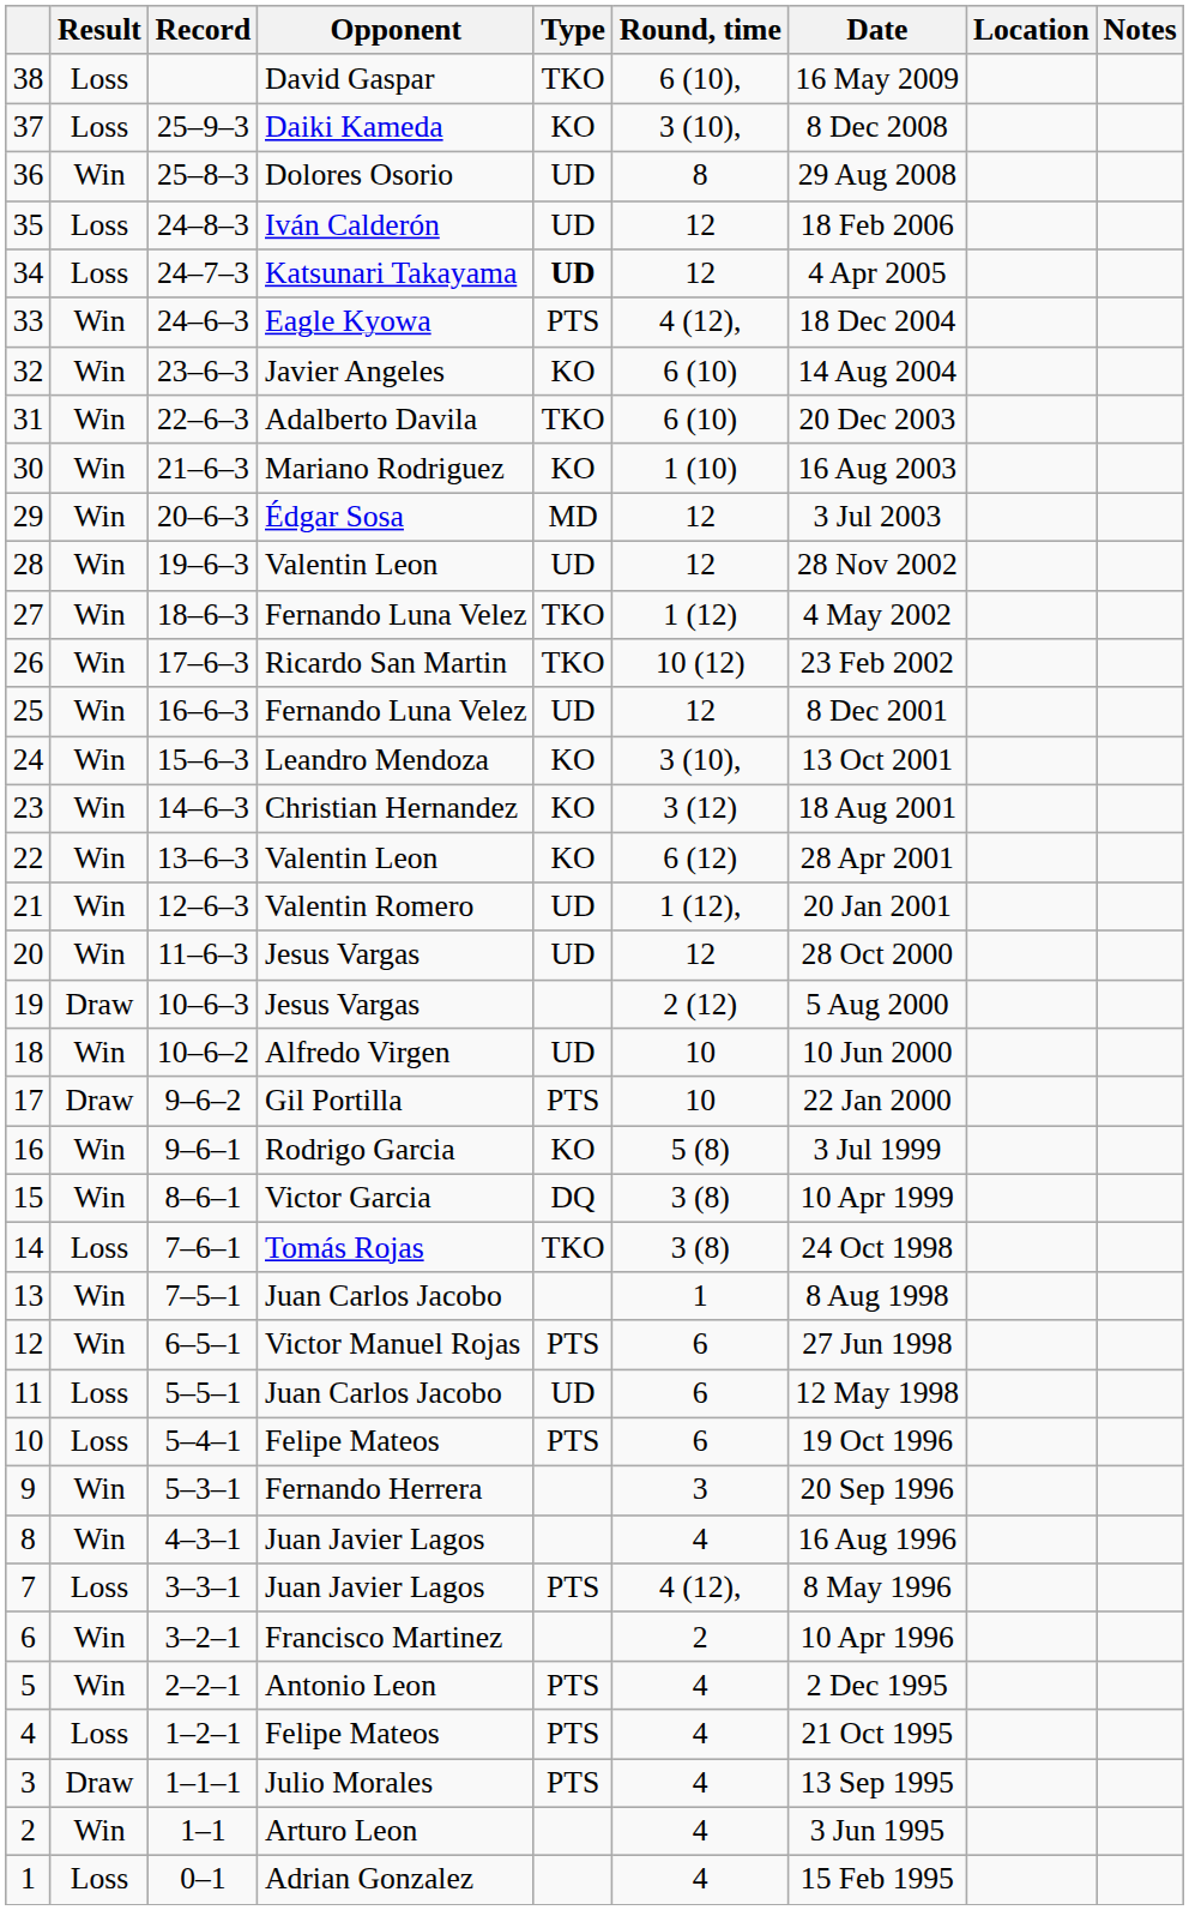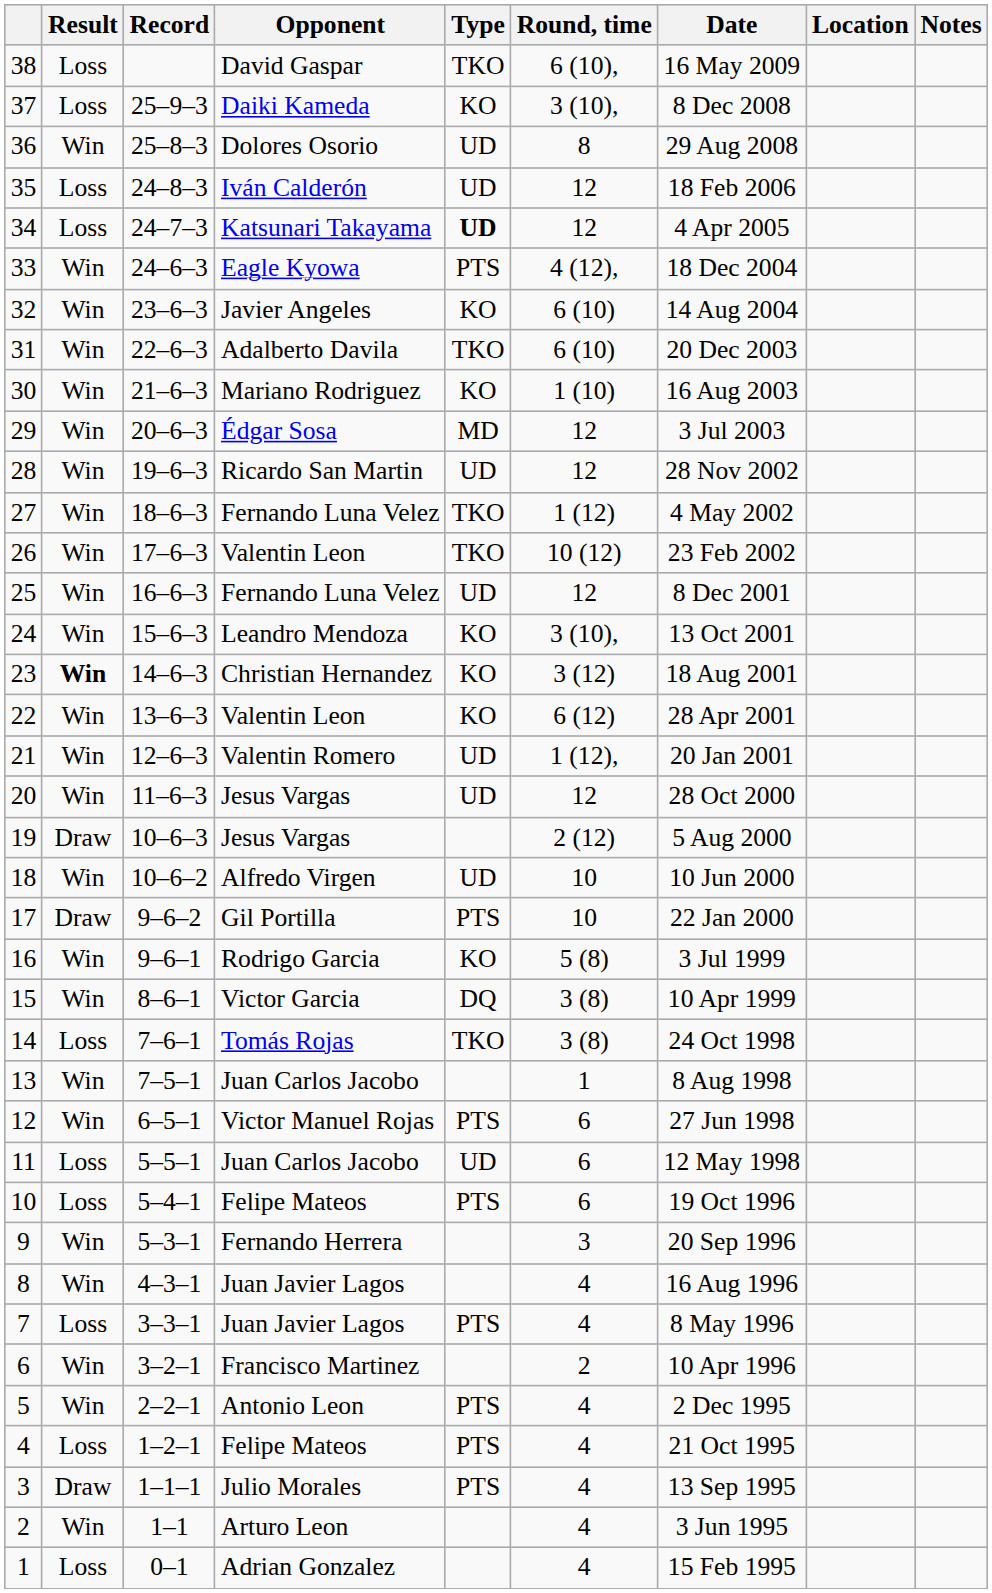28 | Opponent: Valentin Leon -> Ricardo San Martin
26 | Opponent: Ricardo San Martin -> Valentin Leon
23 | Result: normal -> bold
7 | Round, time: 4 (12), -> 4
